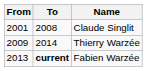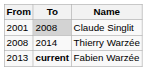Claude Singlit | To: no background -> lightgrey background
Thierry Warzée | From: 2009 -> 2008
